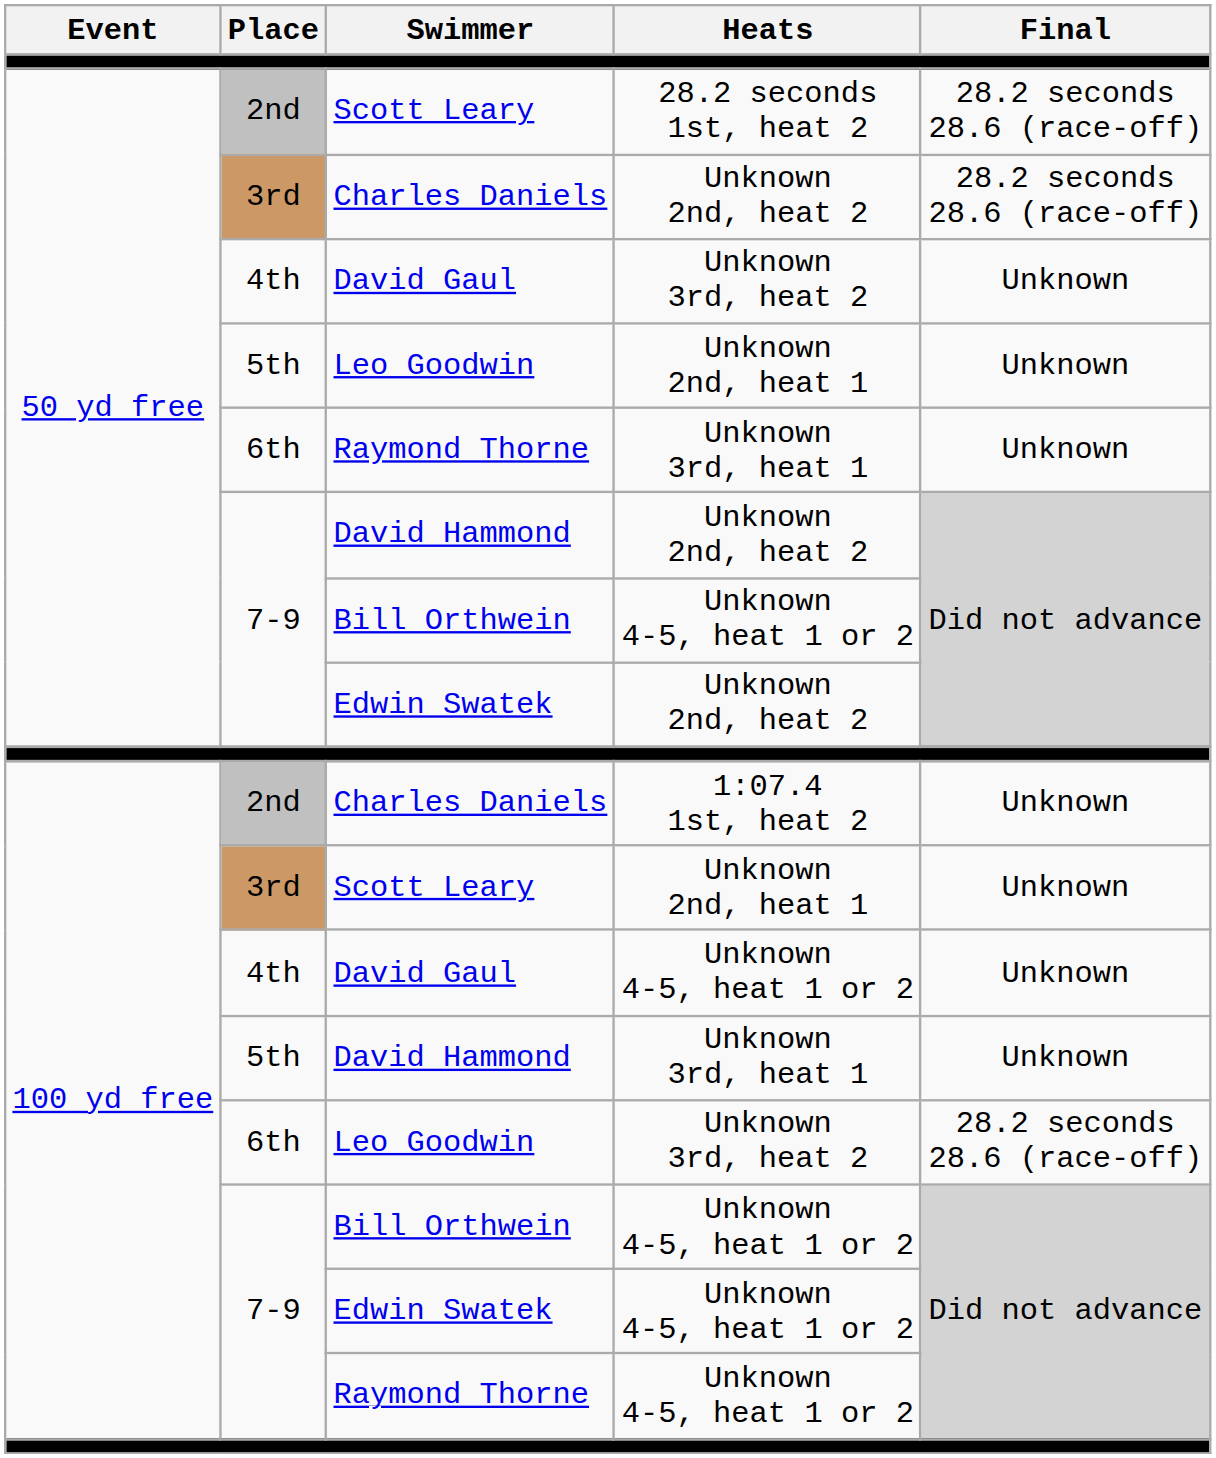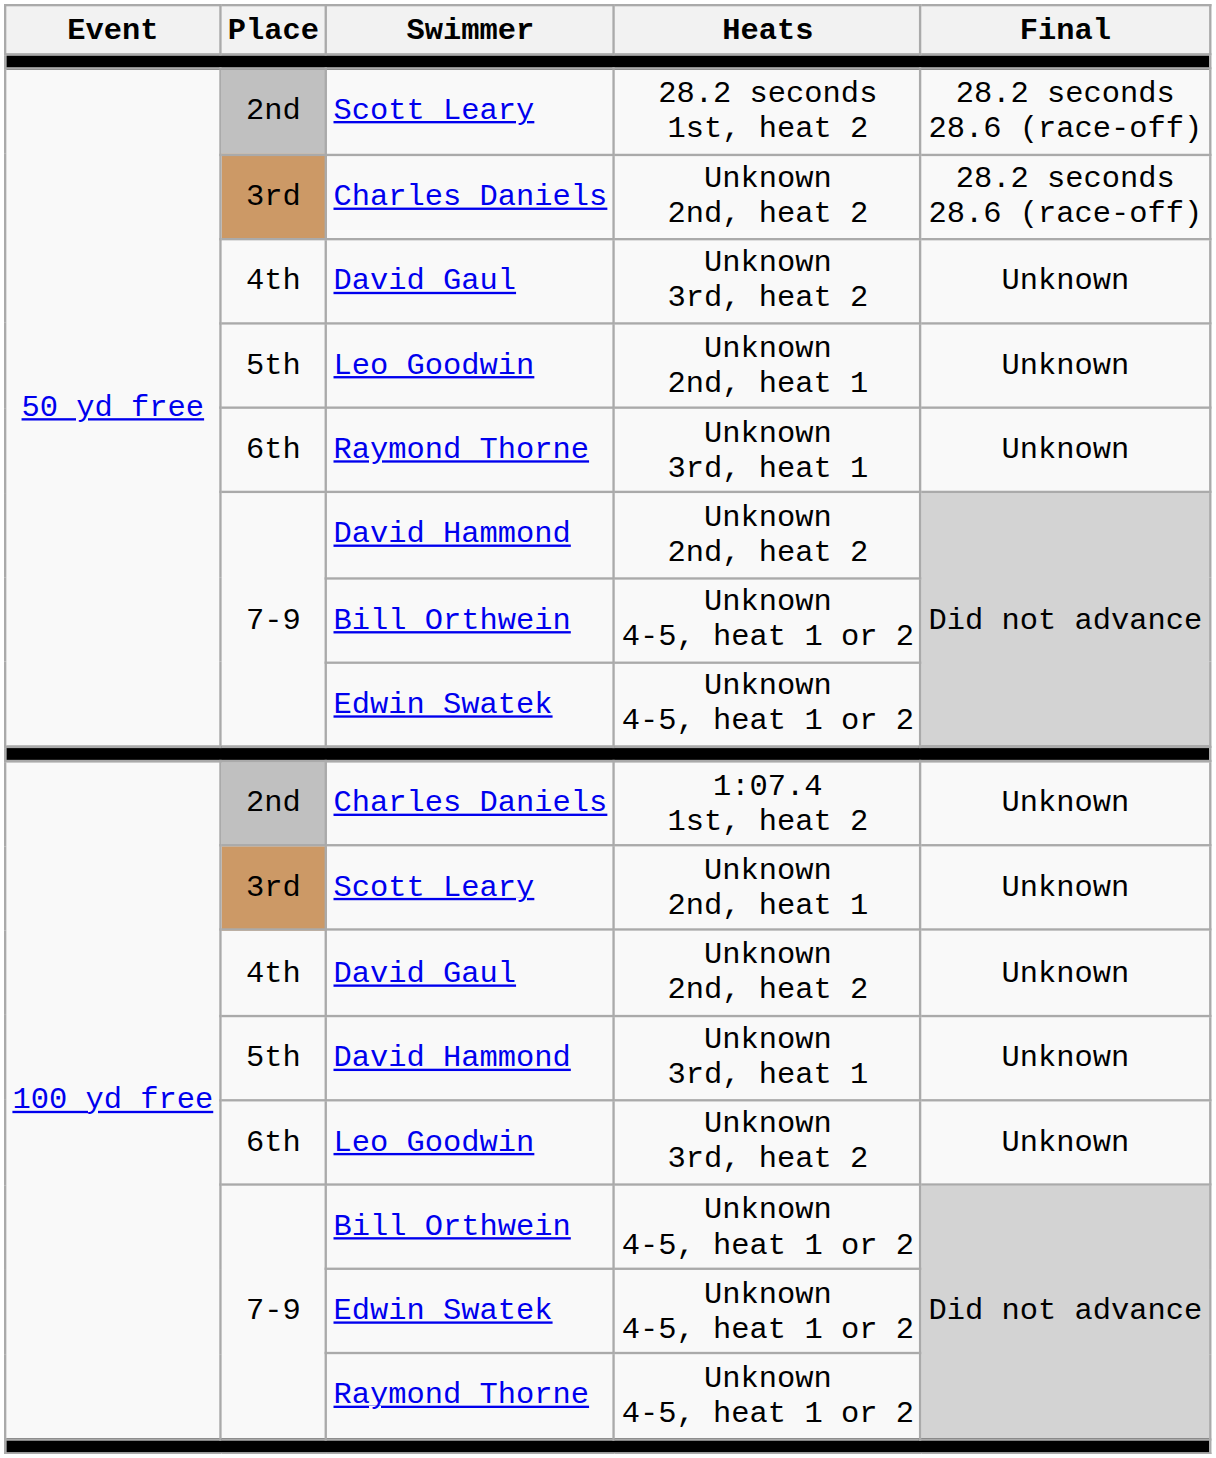50 yd free / Edwin Swatek | Heats: Unknown 2nd, heat 2 -> Unknown 4-5, heat 1 or 2
100 yd free / David Gaul | Heats: Unknown 4-5, heat 1 or 2 -> Unknown 2nd, heat 2
100 yd free / Leo Goodwin | Final: 28.2 seconds 28.6 (race-off) -> Unknown
